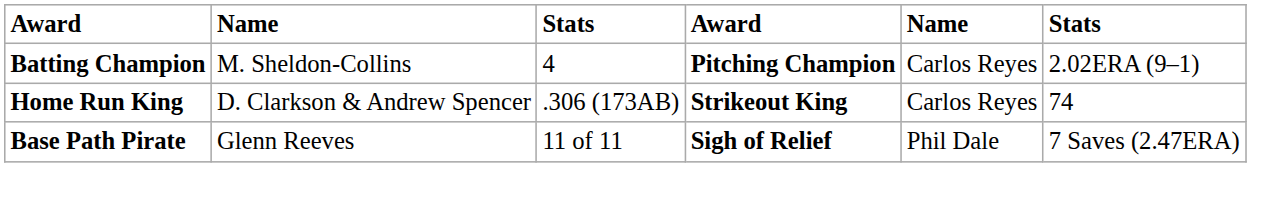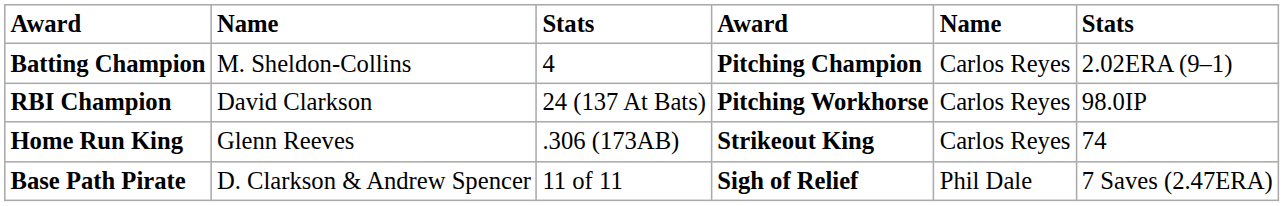+ row: RBI Champion | David Clarkson | 24 (137 At Bats) | Pitching Workhorse | Carlos Reyes | 98.0IP
Home Run King | column 2: D. Clarkson & Andrew Spencer -> Glenn Reeves
Base Path Pirate | column 2: Glenn Reeves -> D. Clarkson & Andrew Spencer
